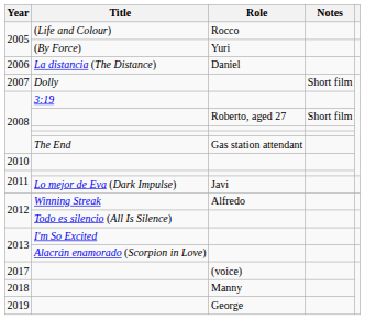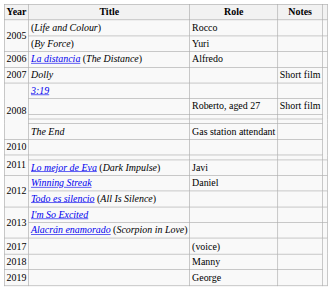La distancia (The Distance) | Role: Daniel -> Alfredo
Winning Streak | Role: Alfredo -> Daniel
